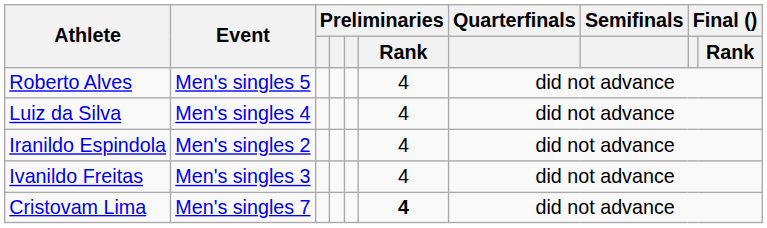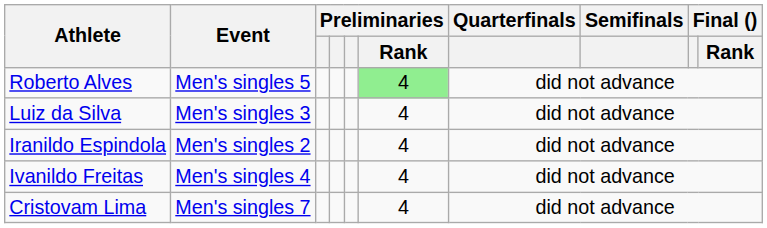Roberto Alves | Preliminaries / Rank: no background -> lightgreen background
Luiz da Silva | Event: Men's singles 4 -> Men's singles 3
Ivanildo Freitas | Event: Men's singles 3 -> Men's singles 4
Cristovam Lima | Preliminaries / Rank: bold -> normal
